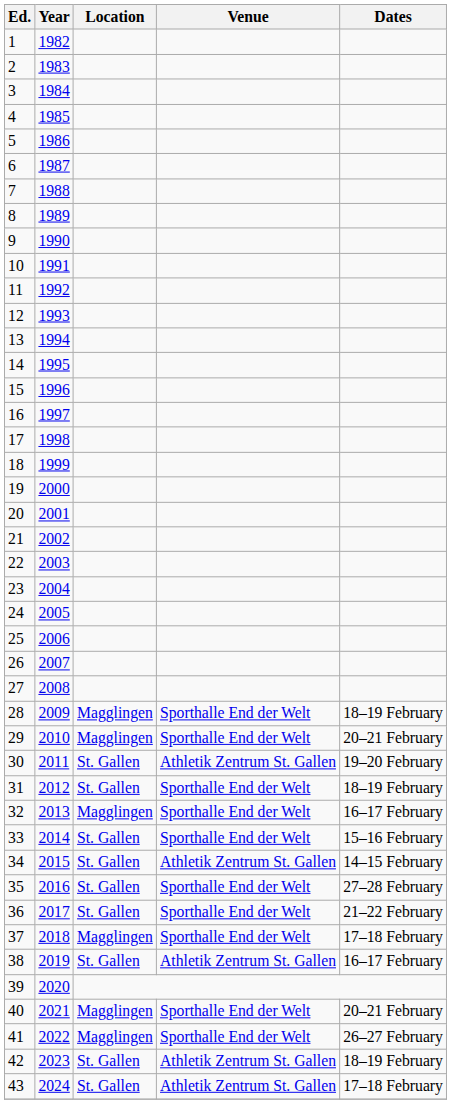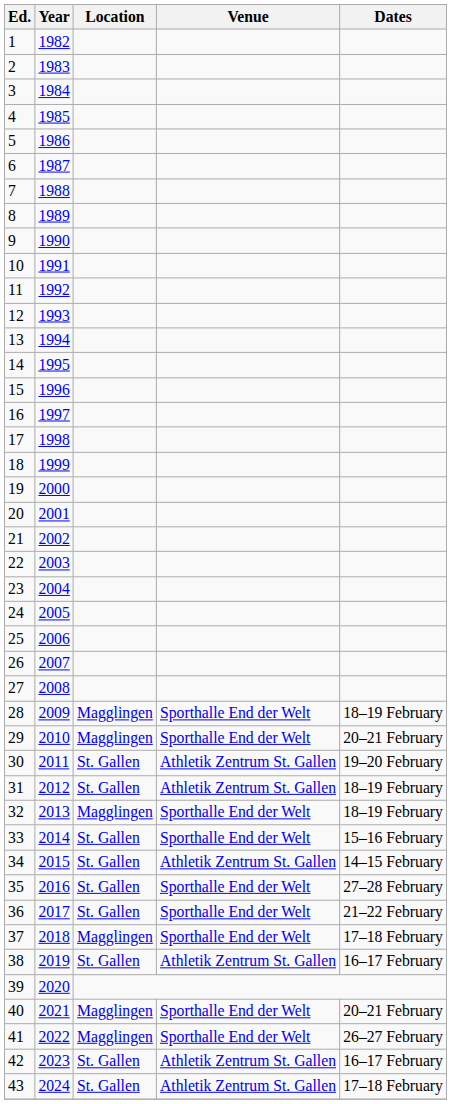31 | Venue: Sporthalle End der Welt -> Athletik Zentrum St. Gallen
32 | Dates: 16–17 February -> 18–19 February
42 | Dates: 18–19 February -> 16–17 February
